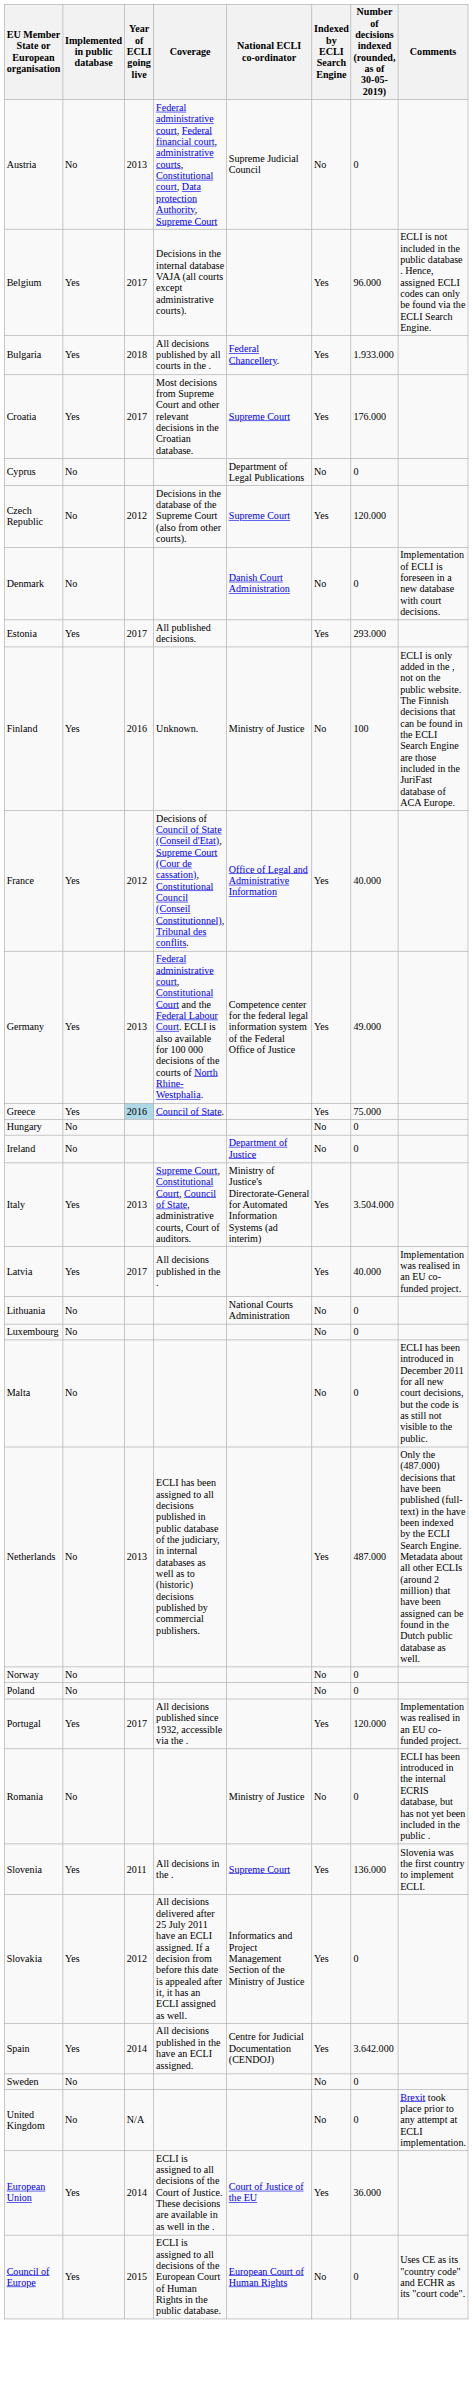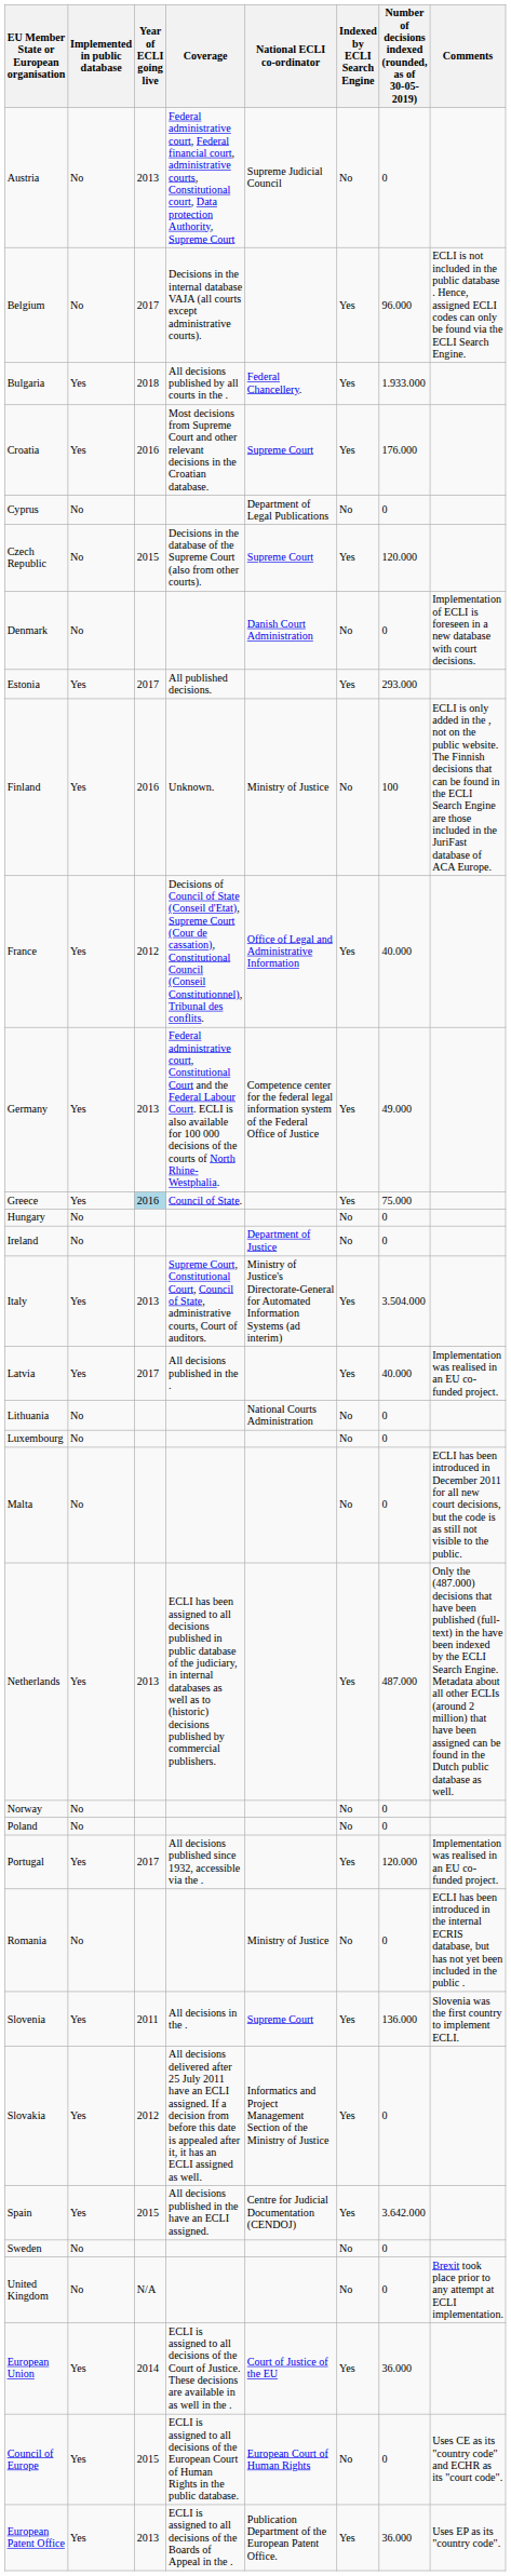Belgium | Implemented in public database: Yes -> No
Croatia | Year of ECLI going live: 2017 -> 2016
Czech Republic | Year of ECLI going live: 2012 -> 2015
Netherlands | Implemented in public database: No -> Yes
Spain | Year of ECLI going live: 2014 -> 2015
+ row: European Patent Office | Yes | 2013 | ECLI is assigned to all decisions of the Boards of Appeal in the . | Publication Department of the European Patent Office. | Yes | 36.000 | Uses EP as its "country code".
